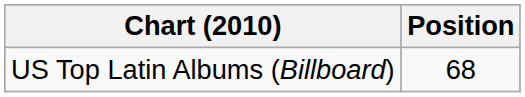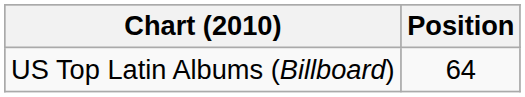US Top Latin Albums (Billboard) | Position: 68 -> 64
